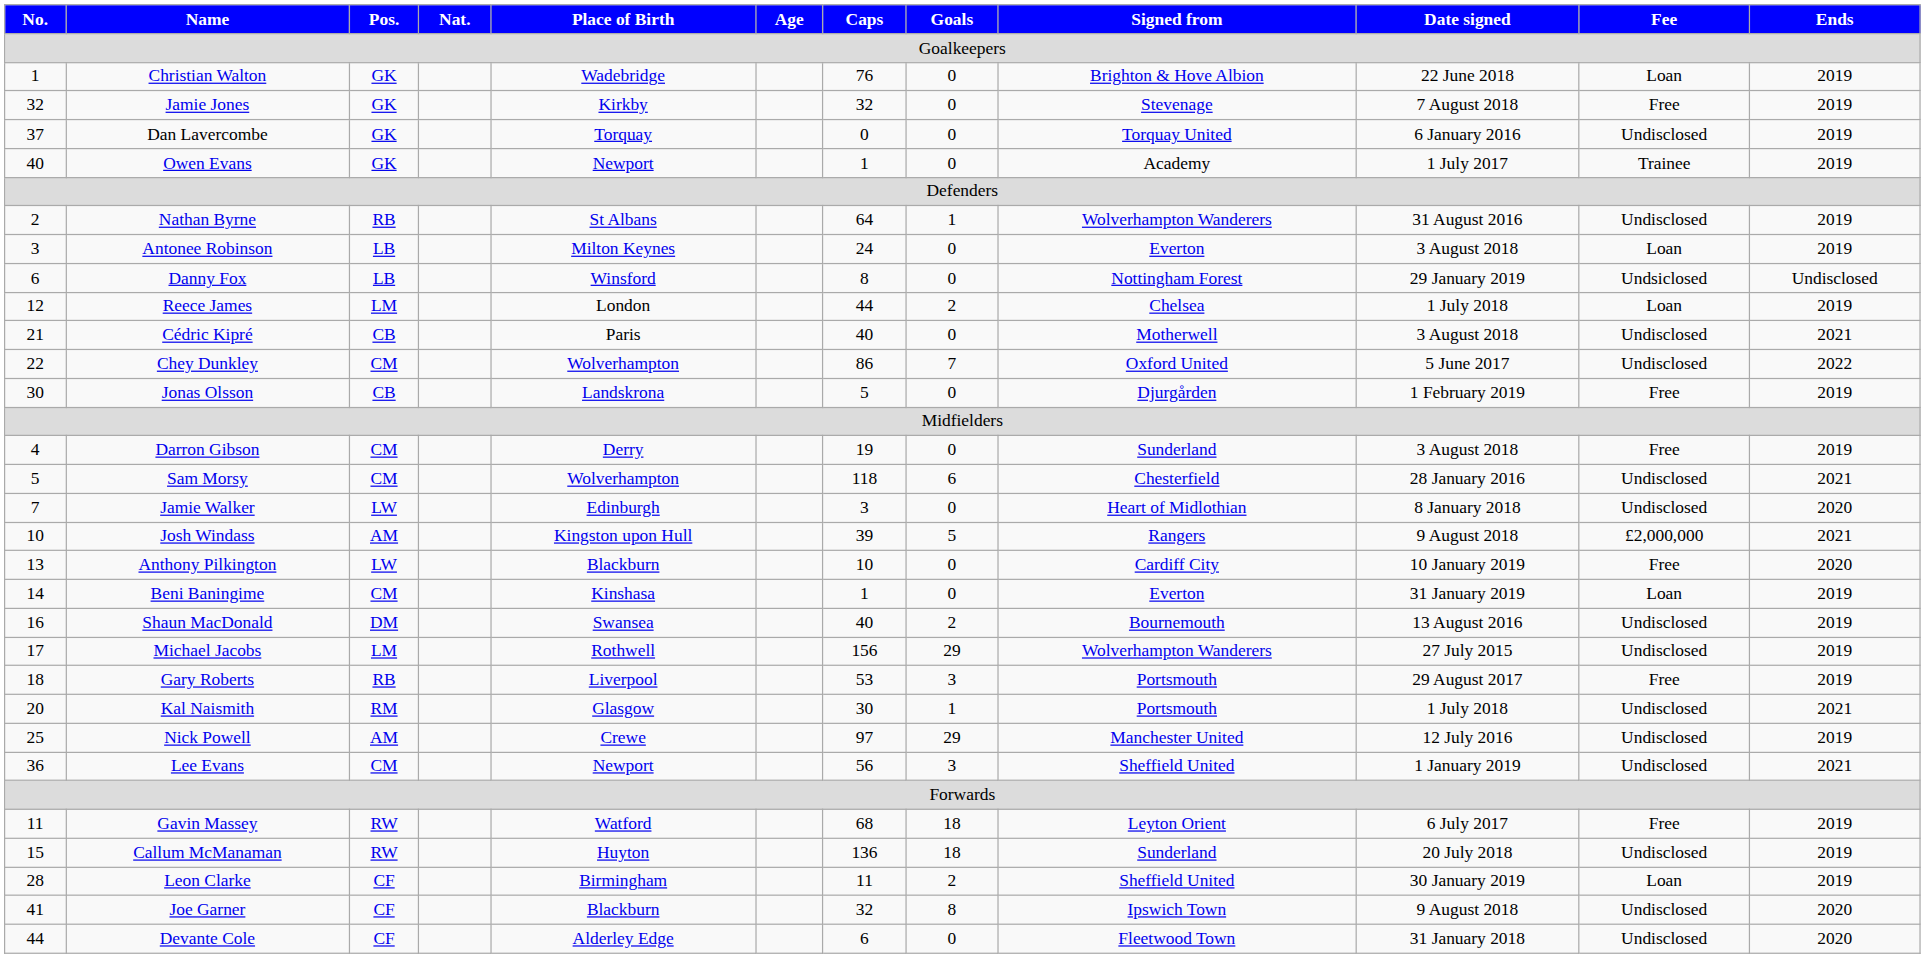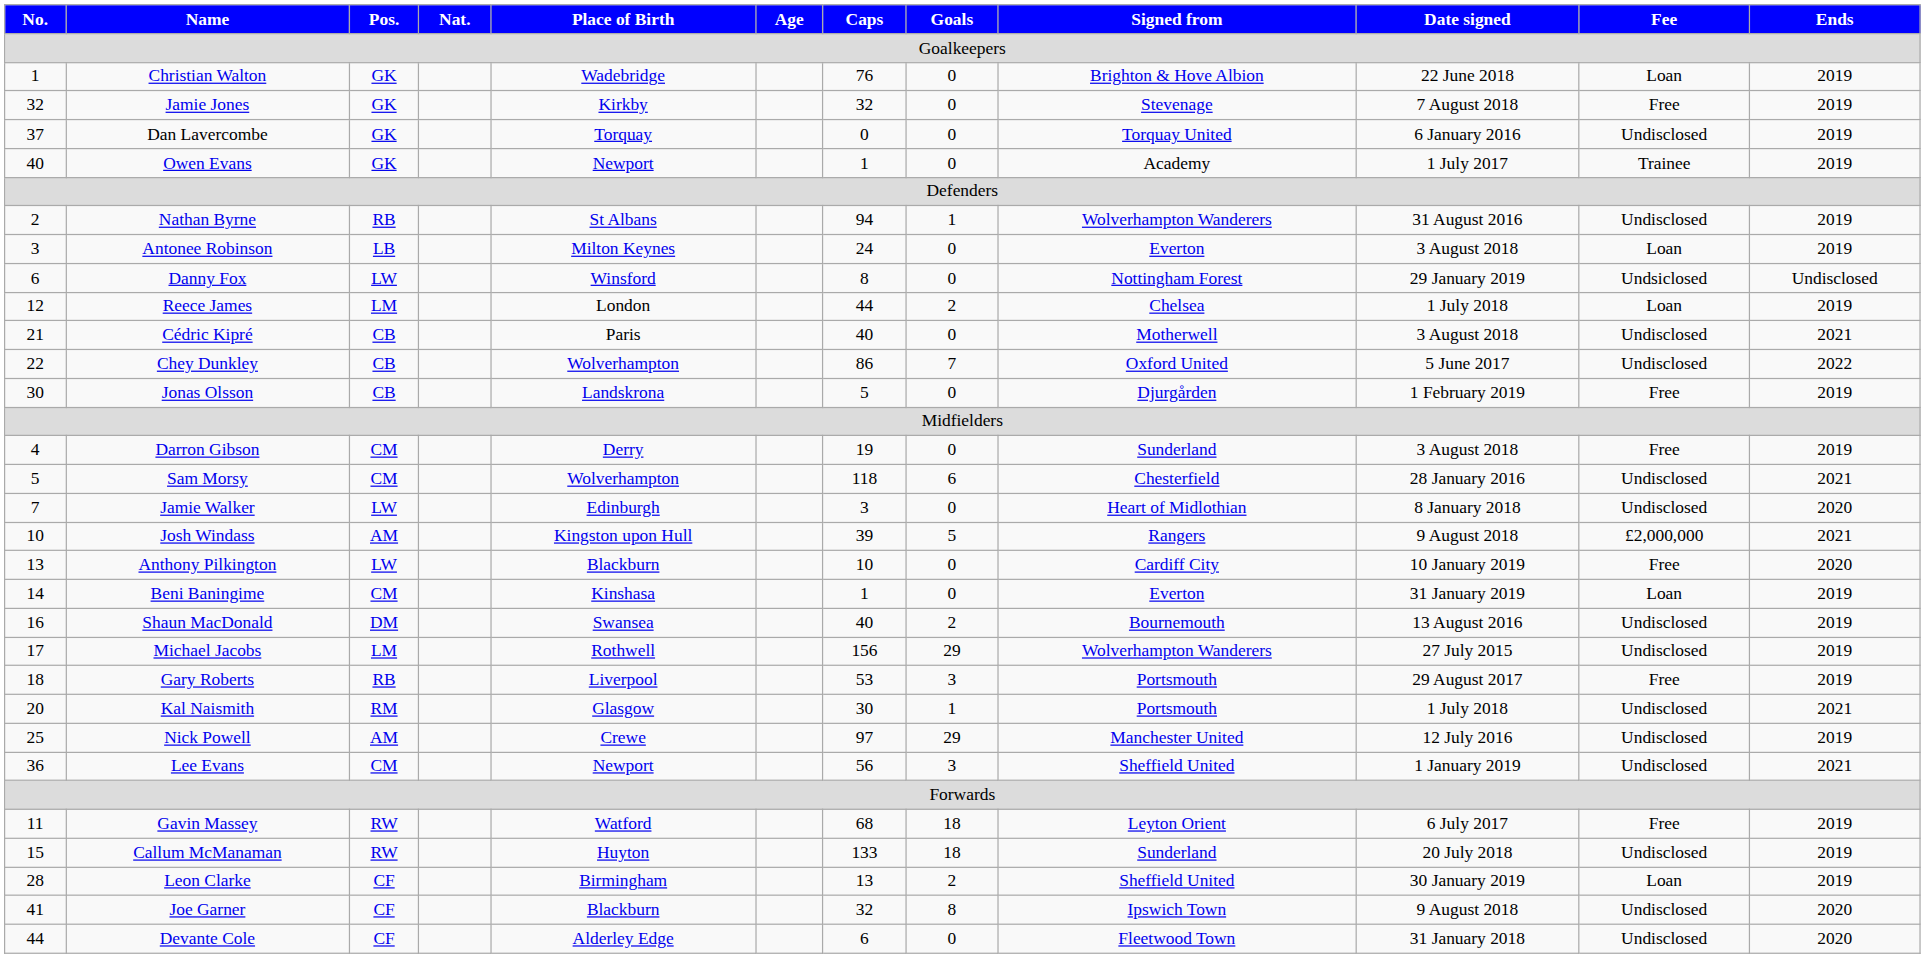Nathan Byrne | Caps: 64 -> 94
Danny Fox | Pos.: LB -> LW
Chey Dunkley | Pos.: CM -> CB
Callum McManaman | Caps: 136 -> 133
Leon Clarke | Caps: 11 -> 13
